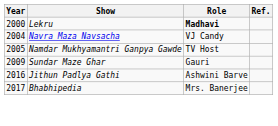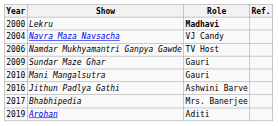Namdar Mukhyamantri Ganpya Gawde | Year: 2005 -> 2006
+ row: 2010 | Mani Mangalsutra | Gauri
+ row: 2019 | Arohan | Aditi
